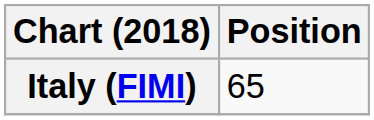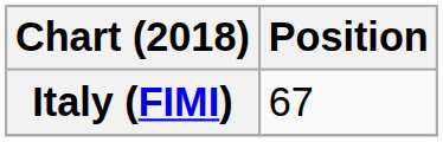Italy (FIMI) | Position: 65 -> 67
